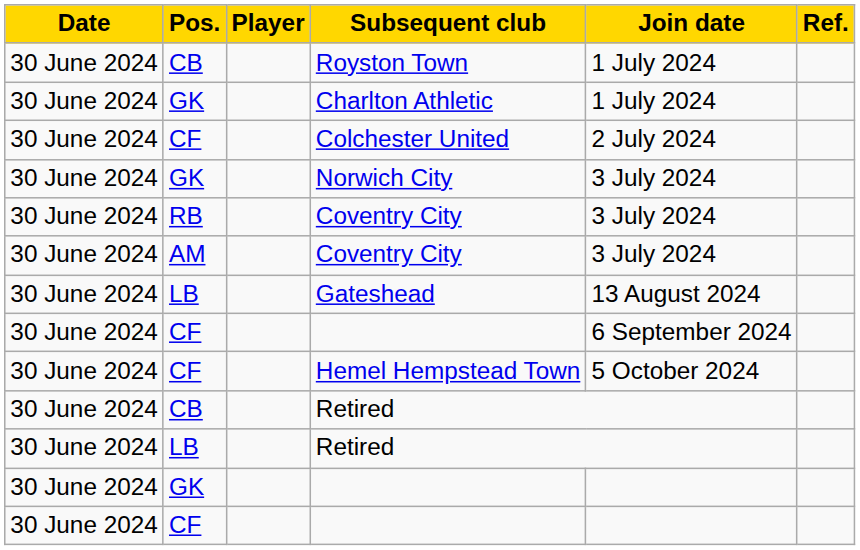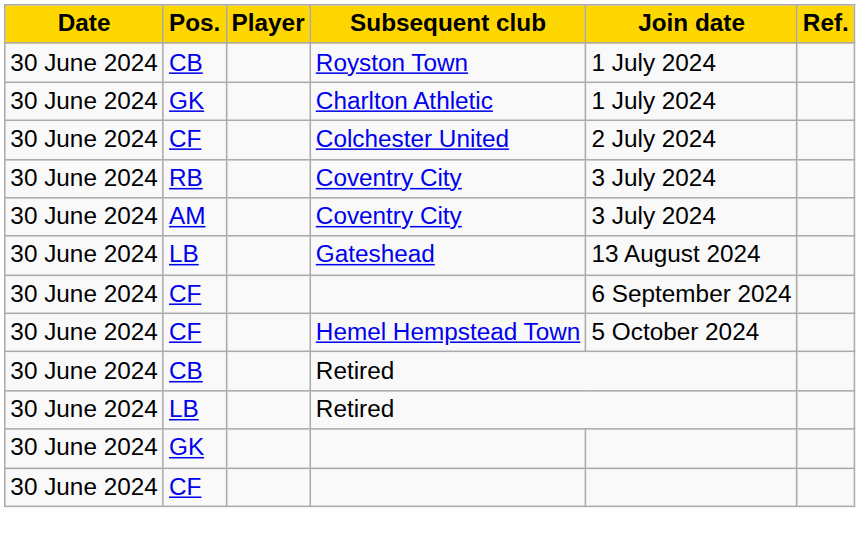- row: 30 June 2024 | GK | Norwich City | 3 July 2024
